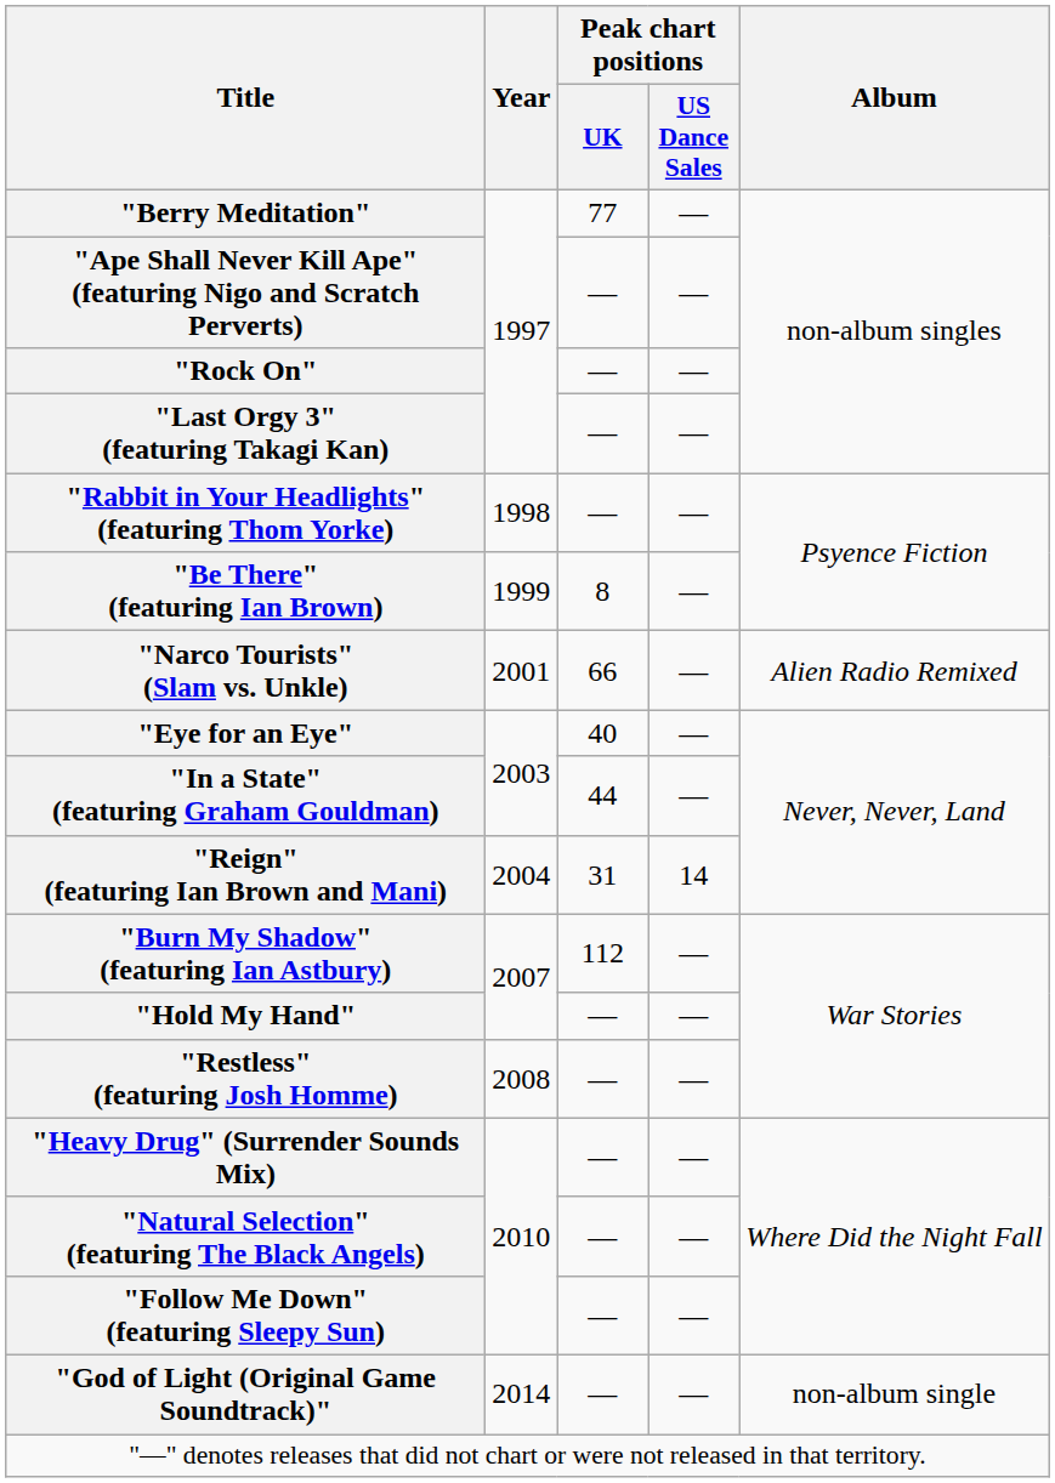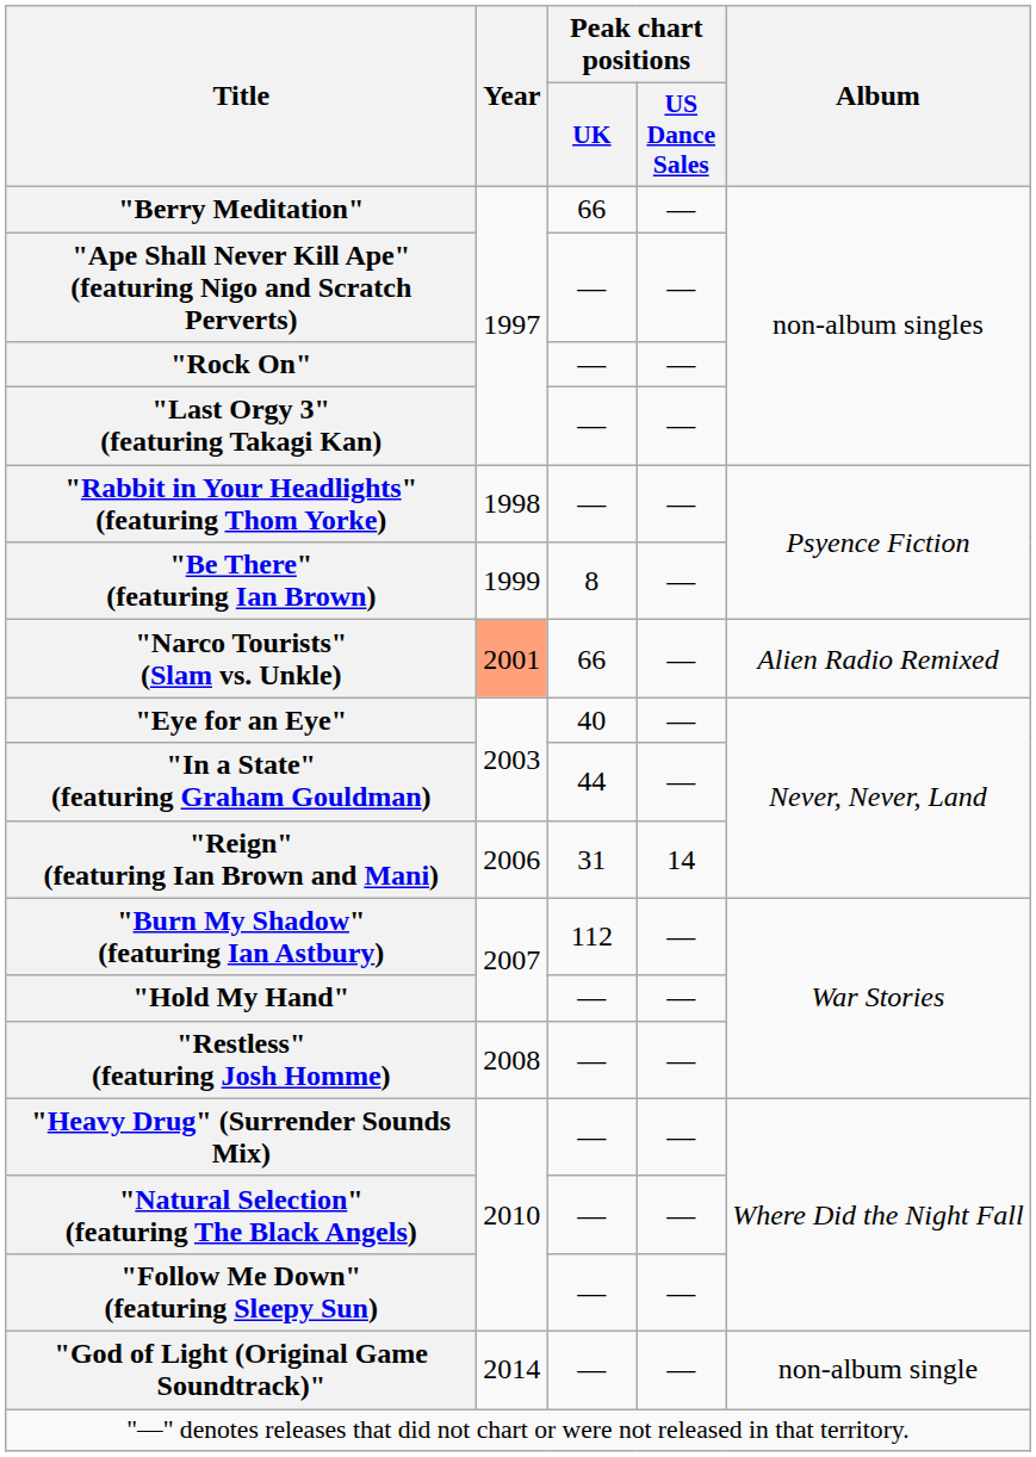"Berry Meditation" | Peak chart positions / UK: 77 -> 66
"Narco Tourists" (Slam vs. Unkle) | Year: no background -> lightsalmon background
"Reign" (featuring Ian Brown and Mani) | Year: 2004 -> 2006
